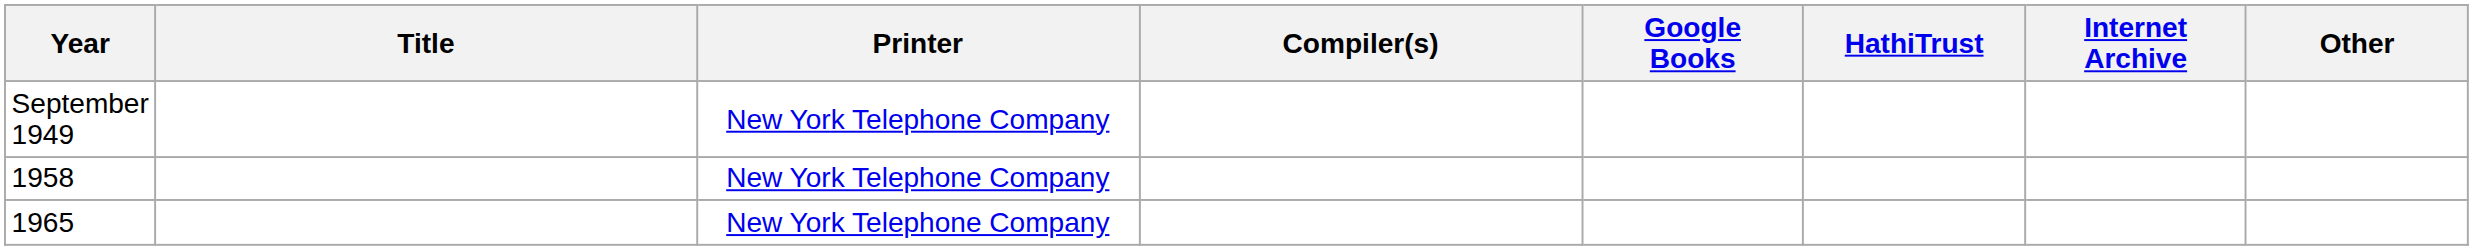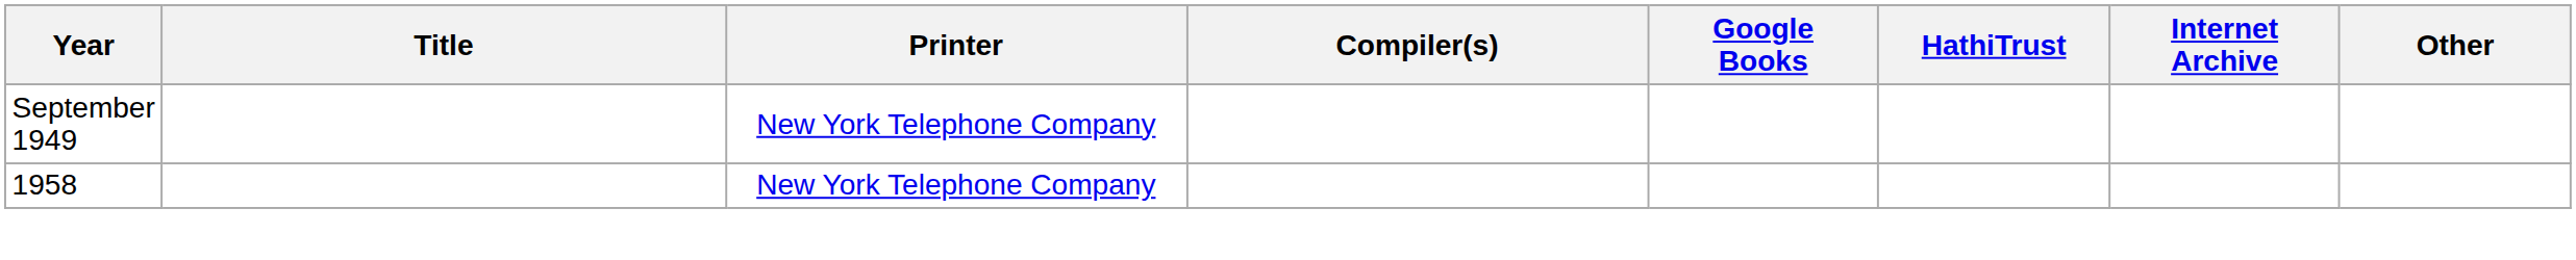- row: 1965 | New York Telephone Company
